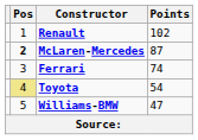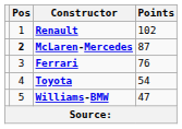Ferrari | Points: 74 -> 76
Toyota | Pos: khaki background -> no background
